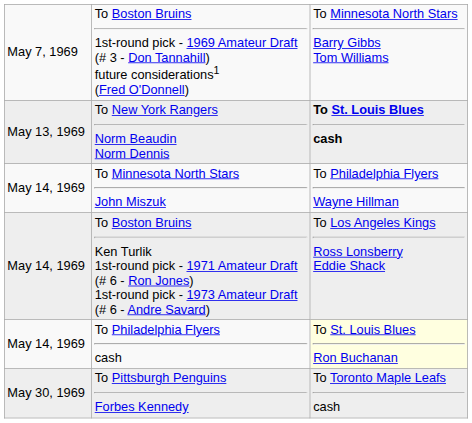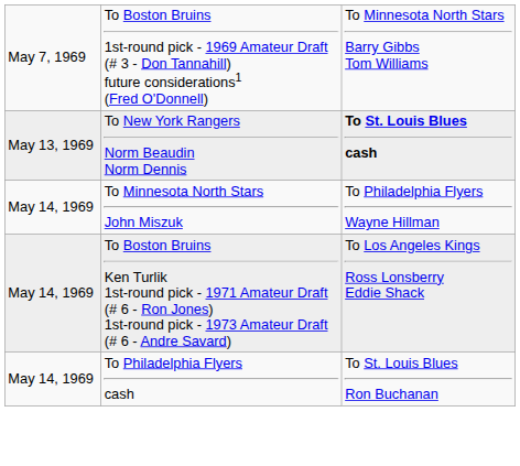To Philadelphia Flyers cash | column 3: lightyellow background -> no background
- row: May 30, 1969 | To Pittsburgh Penguins Forbes Kennedy | To Toronto Maple Leafs cash
